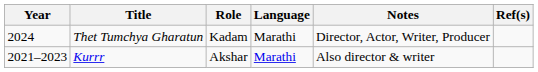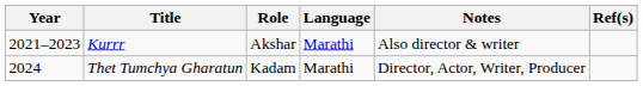rows swapped: Kurrr <-> Thet Tumchya Gharatun
